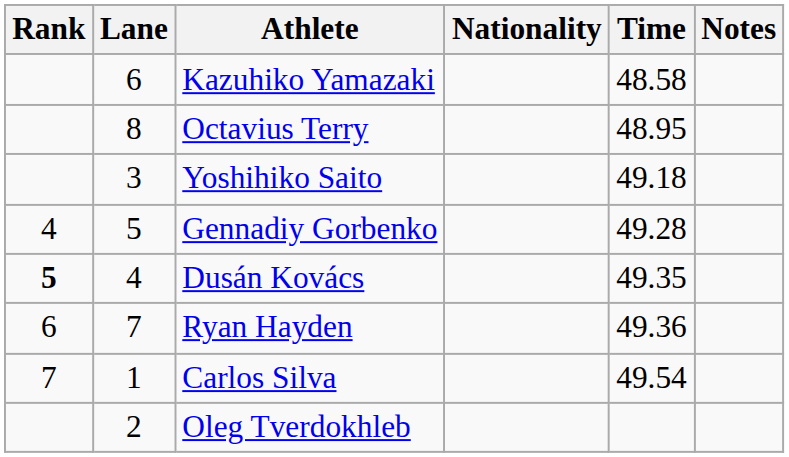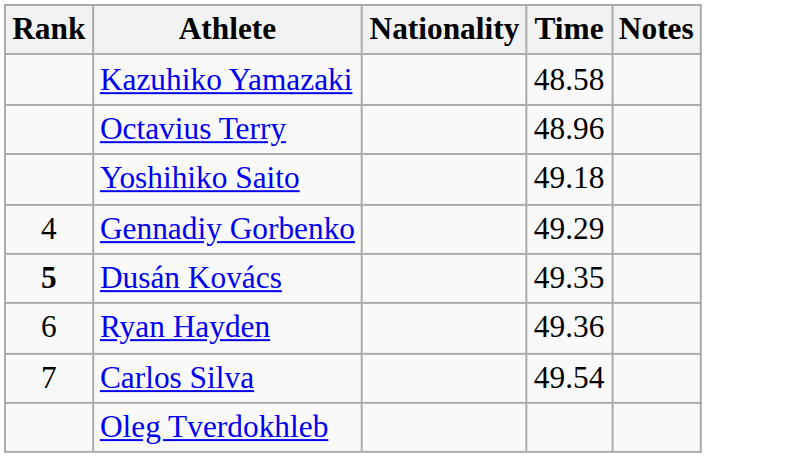- column: Lane | 6 | 8 | 3 | 5 | 4 | 7 | 1 | 2
Octavius Terry | Time: 48.95 -> 48.96
Gennadiy Gorbenko | Time: 49.28 -> 49.29
